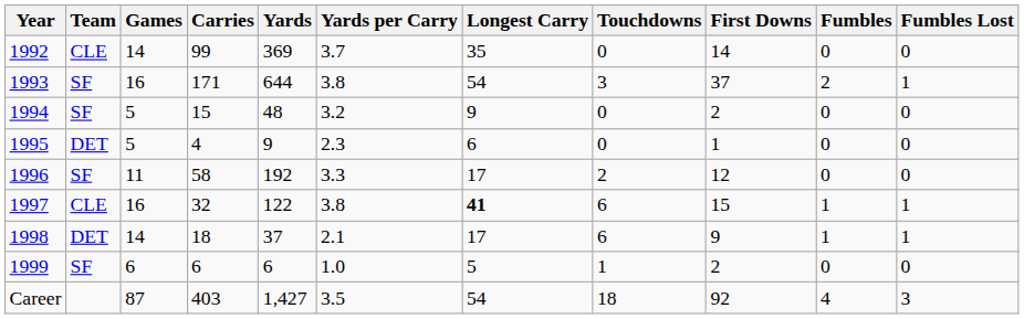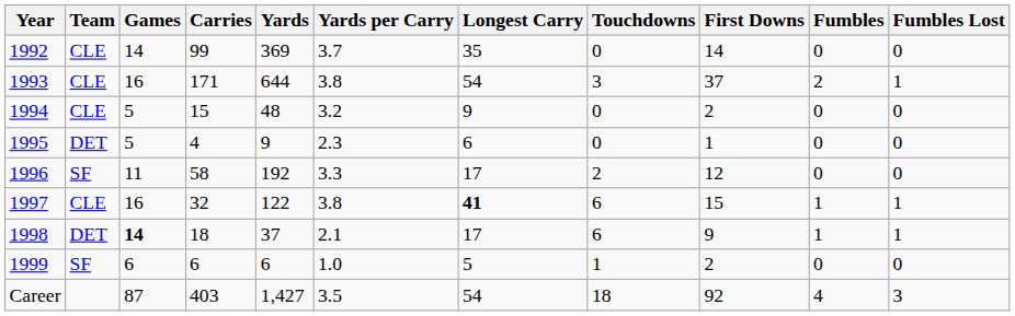1993 | Team: SF -> CLE
1994 | Team: SF -> CLE
1998 | Games: normal -> bold
